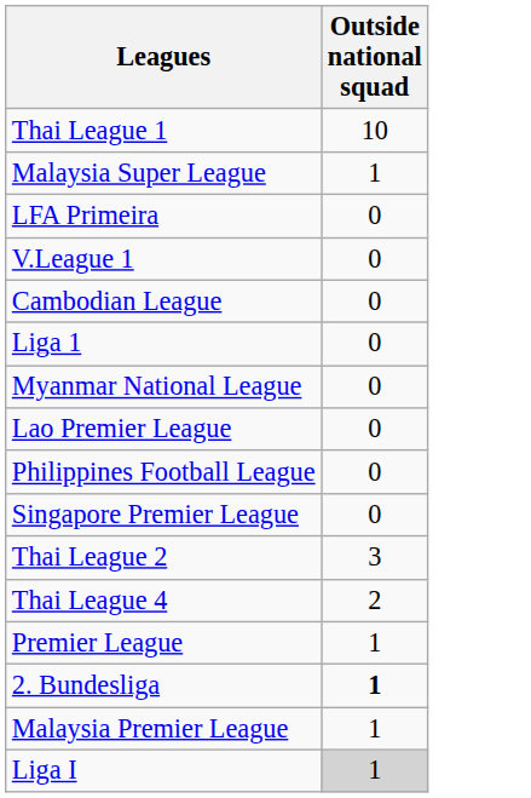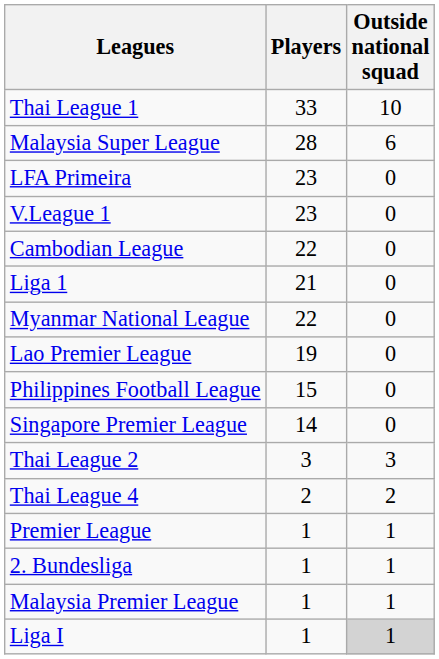+ column: Players | 33 | 28 | 23 | 23 | 22 | 21 | 22 | 19 | 15 | 14 | 3 | 2 | 1 | 1 | 1 | 1
Malaysia Super League | Outside national squad: 1 -> 6
2. Bundesliga | Outside national squad: bold -> normal
